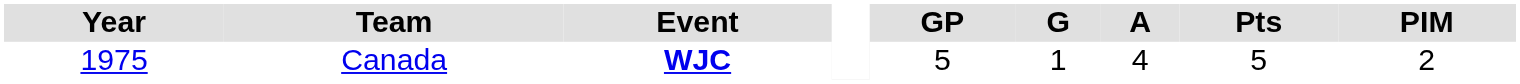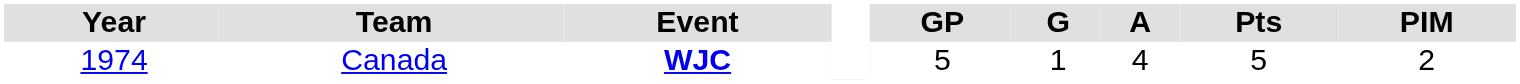Canada | Year: 1975 -> 1974
